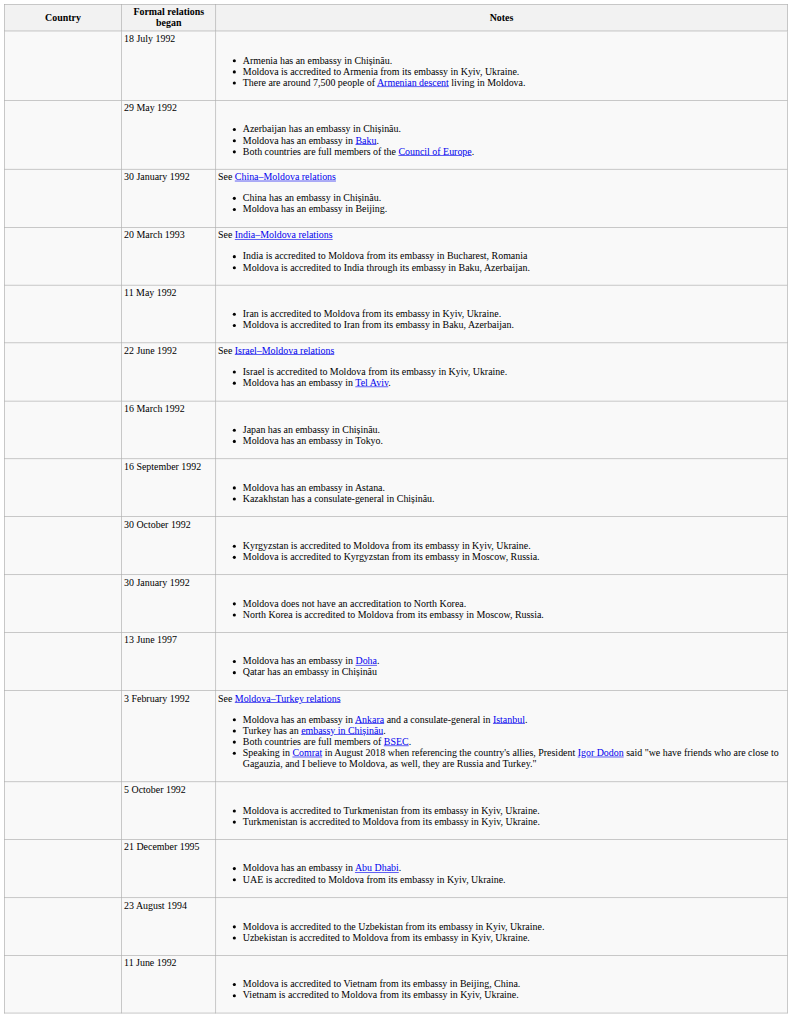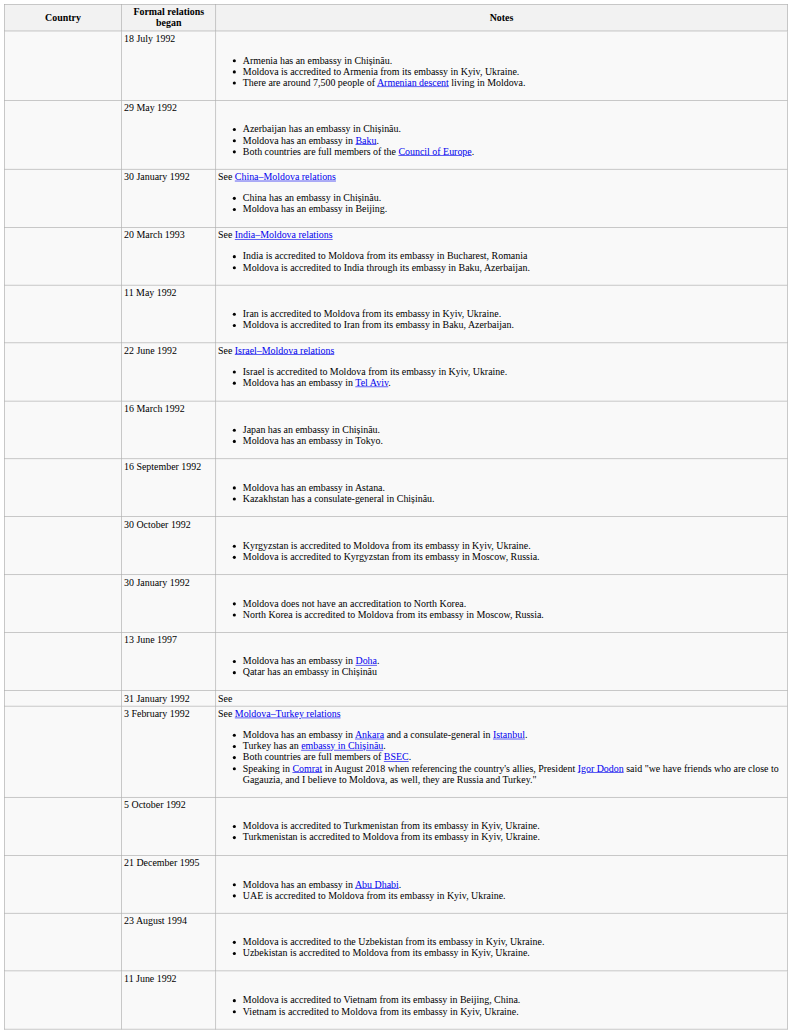+ row: 31 January 1992 | See
